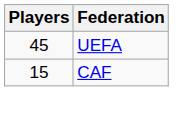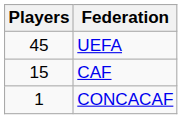+ row: 1 | CONCACAF
